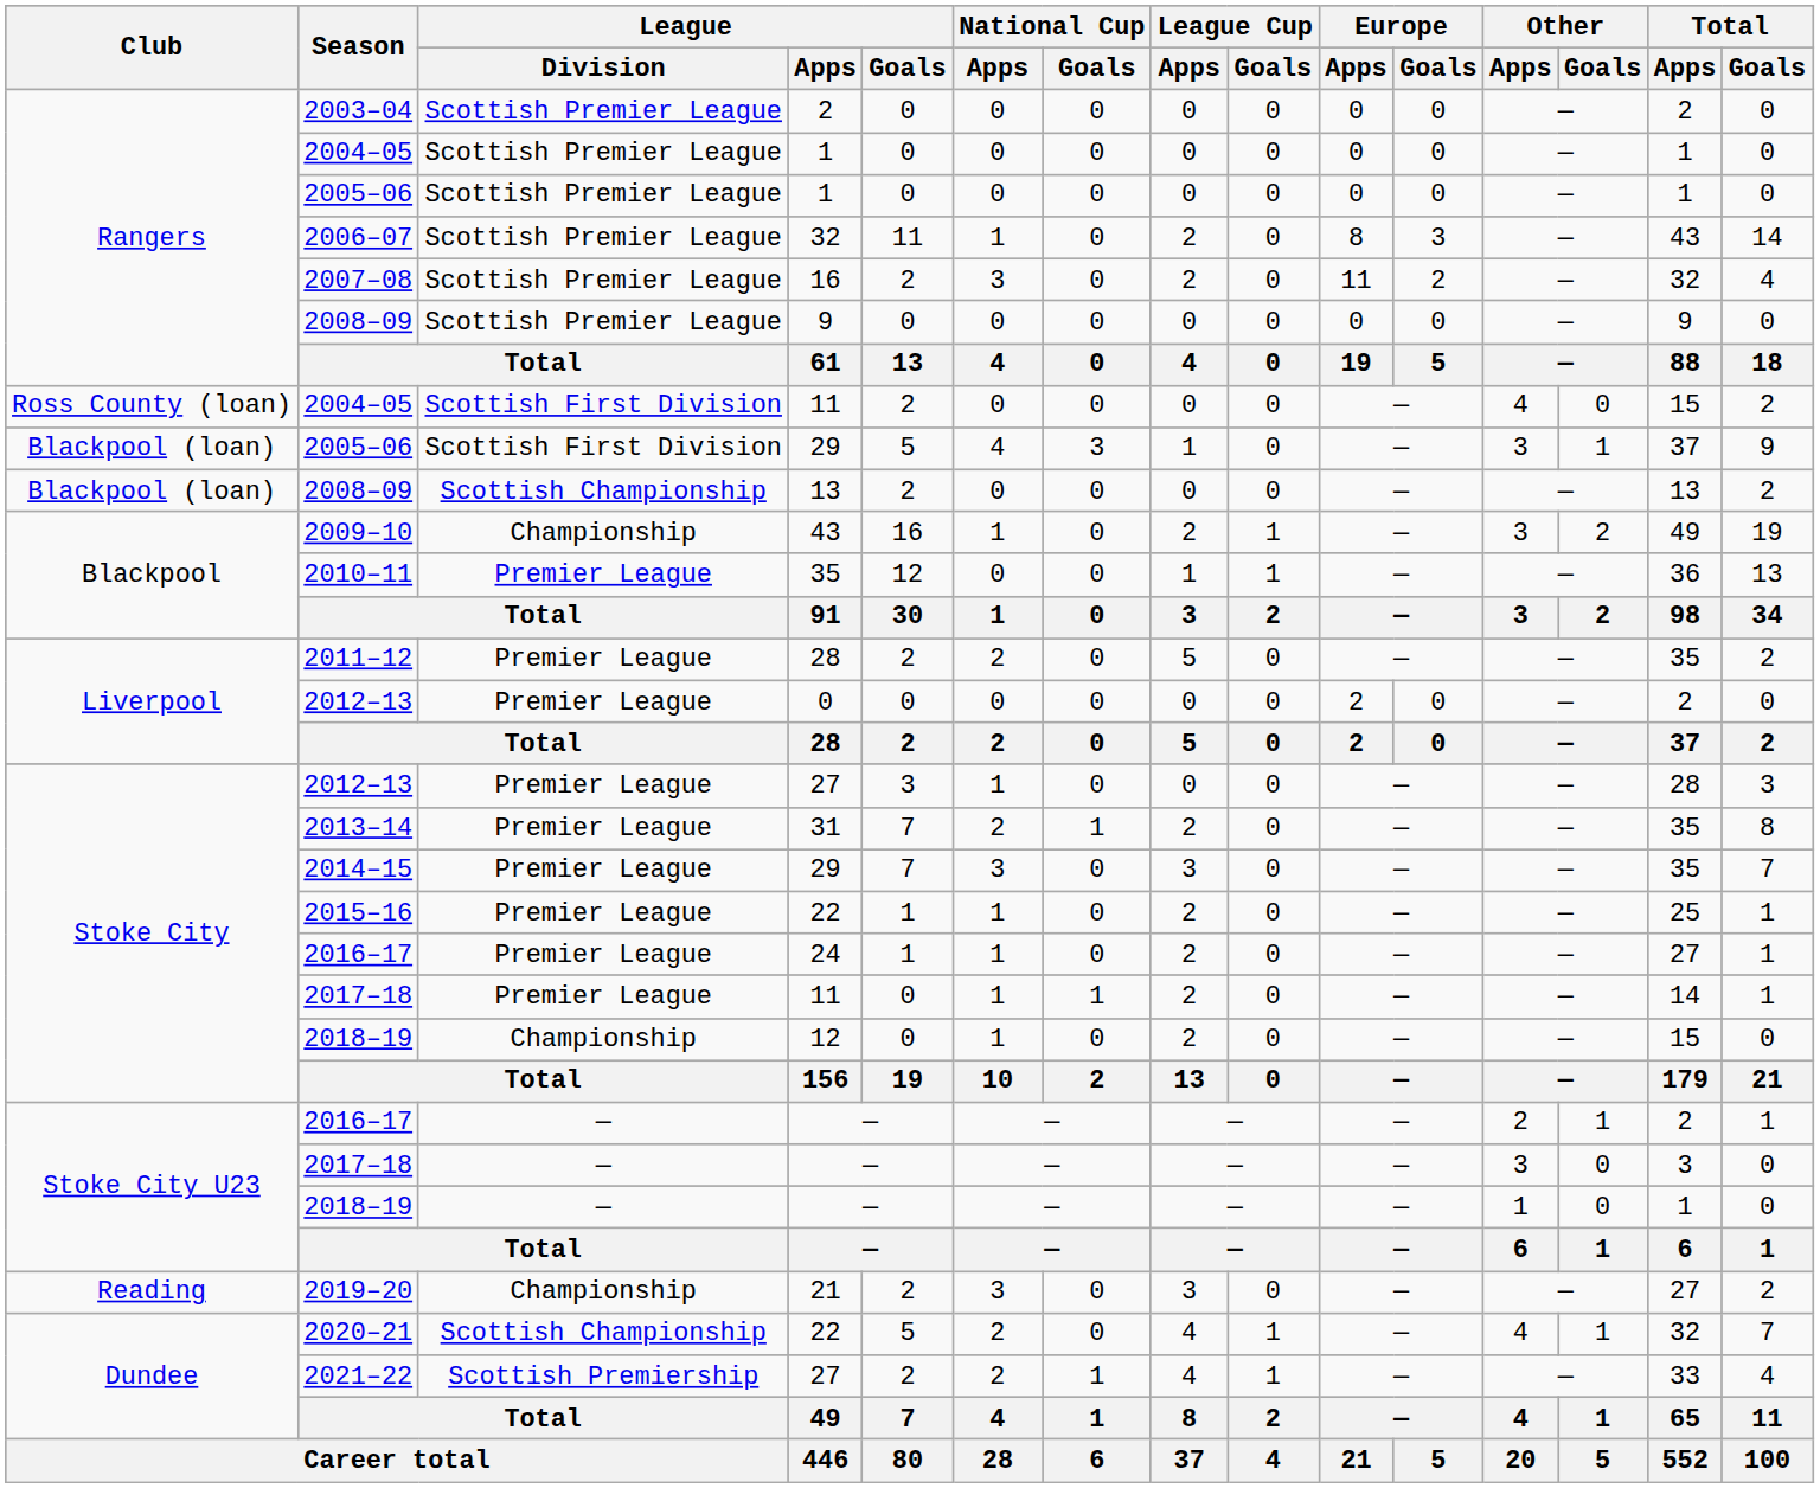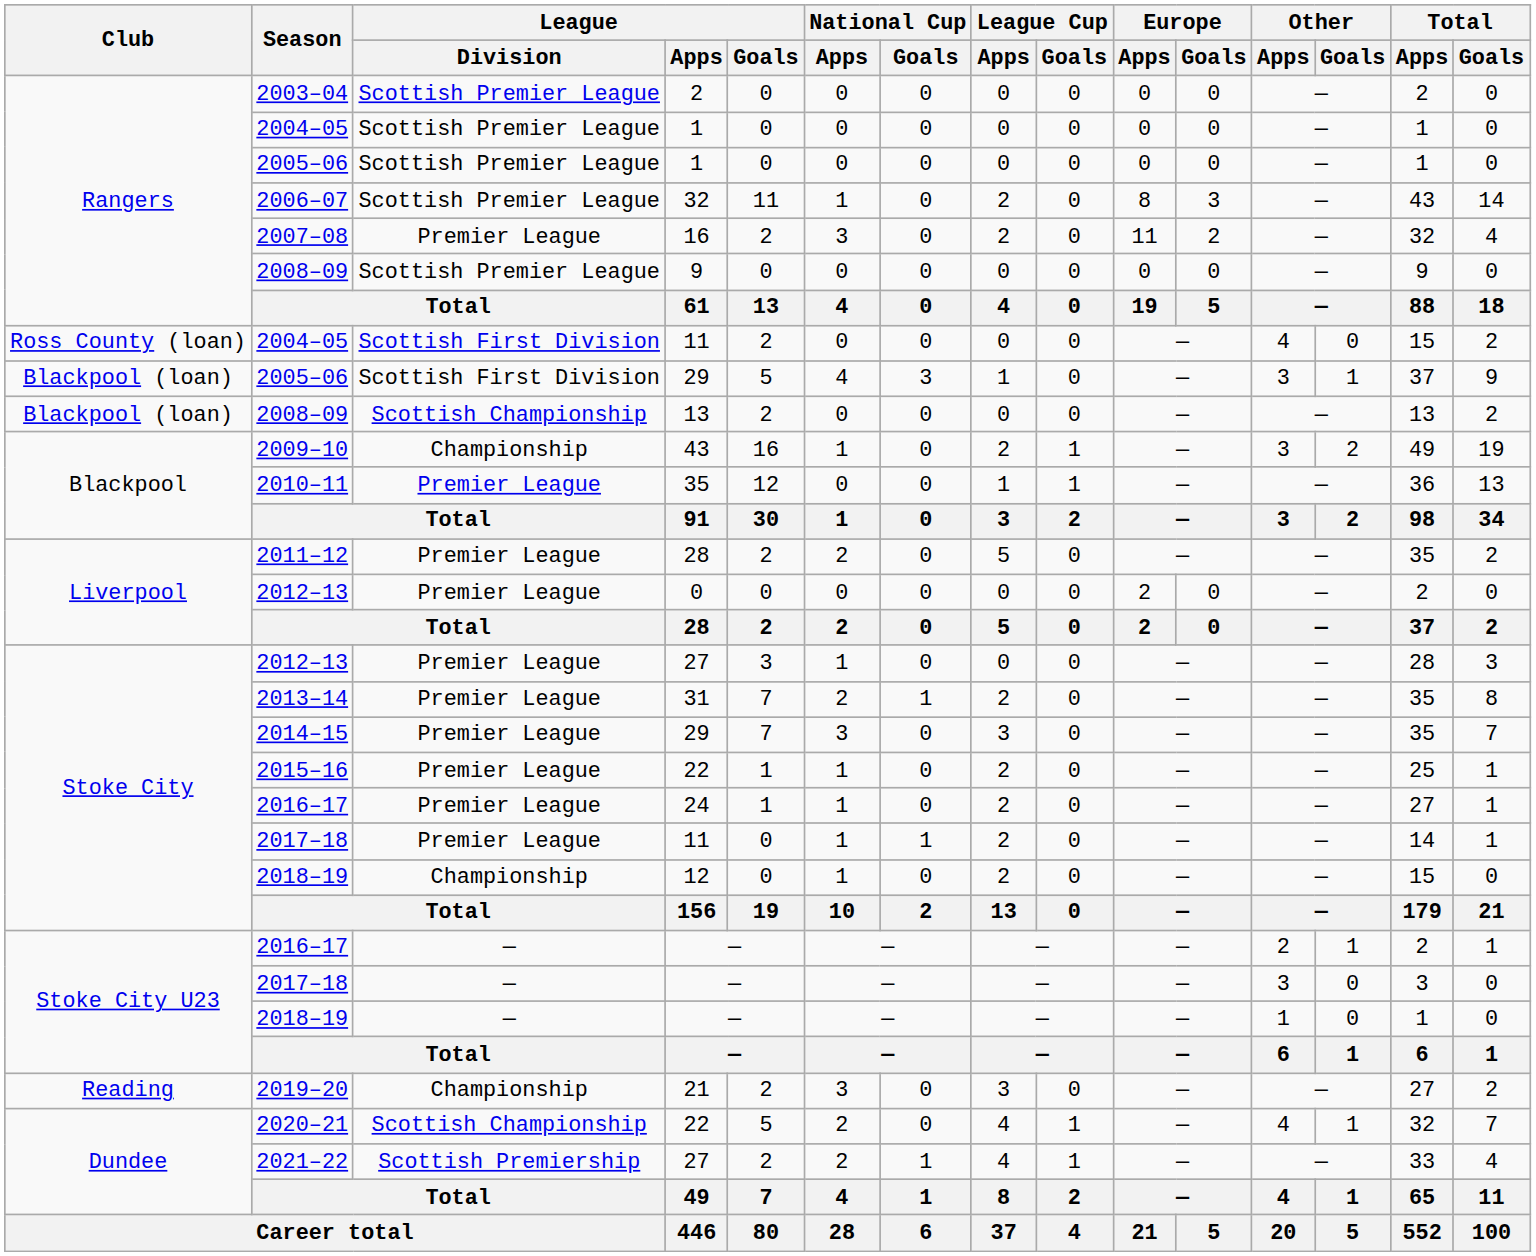2007–08 | League / Division: Scottish Premier League -> Premier League
